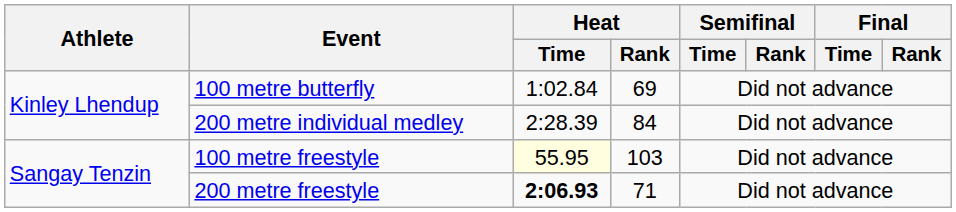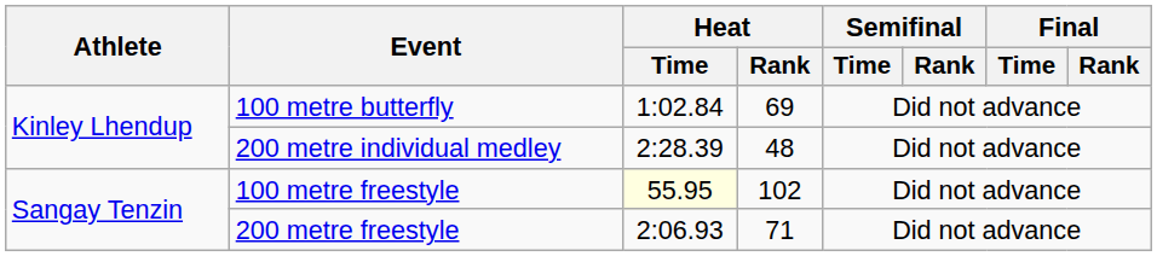200 metre individual medley | Heat / Rank: 84 -> 48
100 metre freestyle | Heat / Rank: 103 -> 102
200 metre freestyle | Heat / Time: bold -> normal
